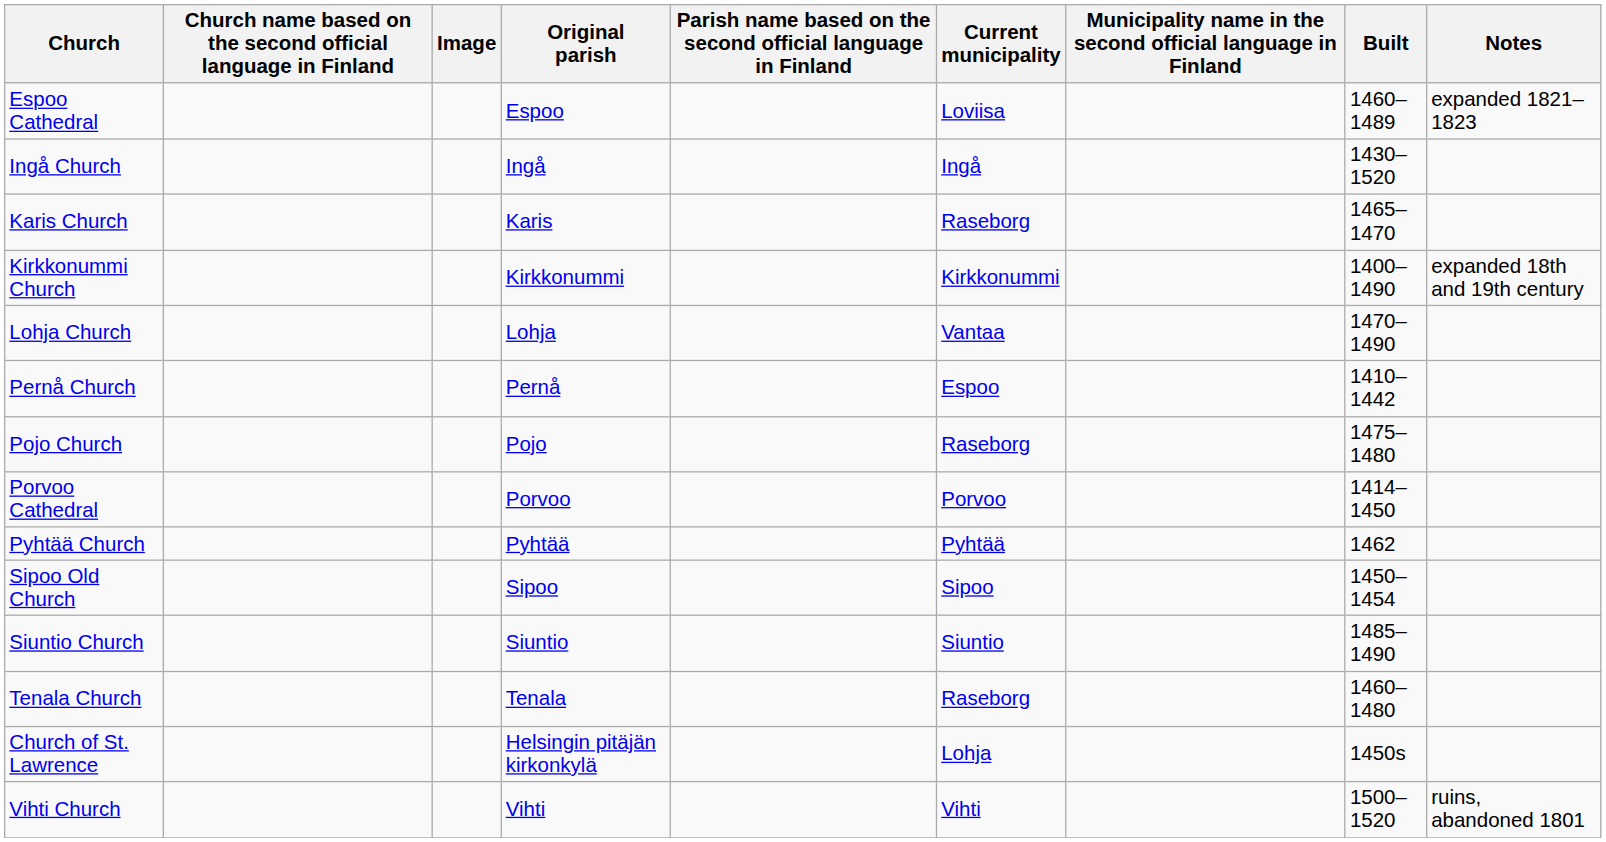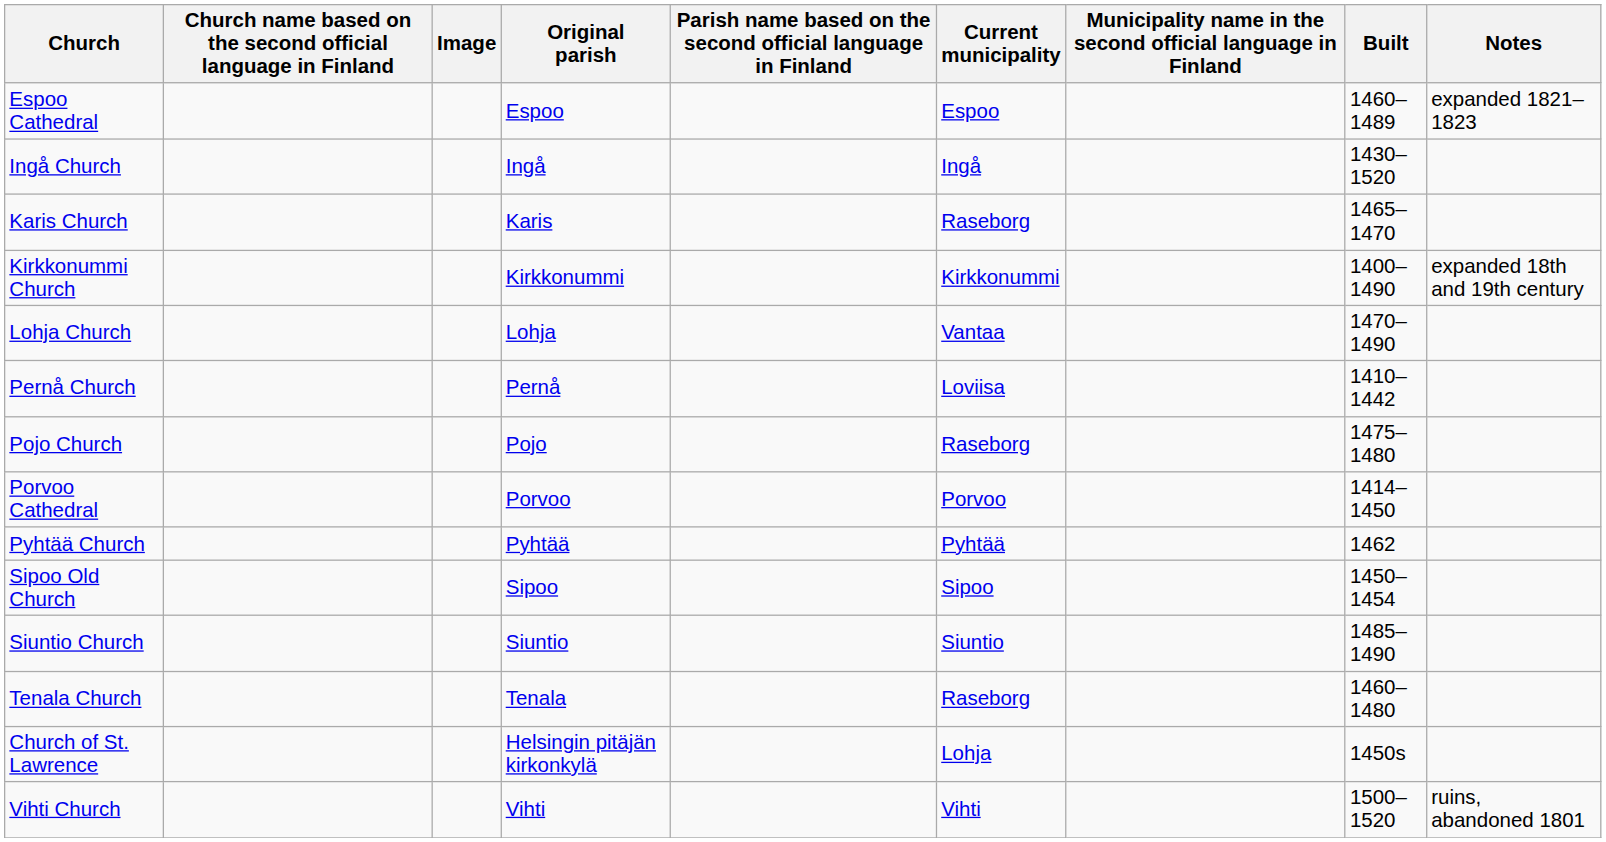Espoo Cathedral | Current municipality: Loviisa -> Espoo
Pernå Church | Current municipality: Espoo -> Loviisa
